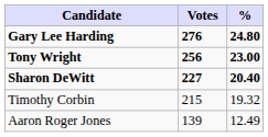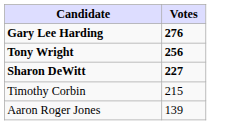- column: % | 24.80 | 23.00 | 20.40 | 19.32 | 12.49
